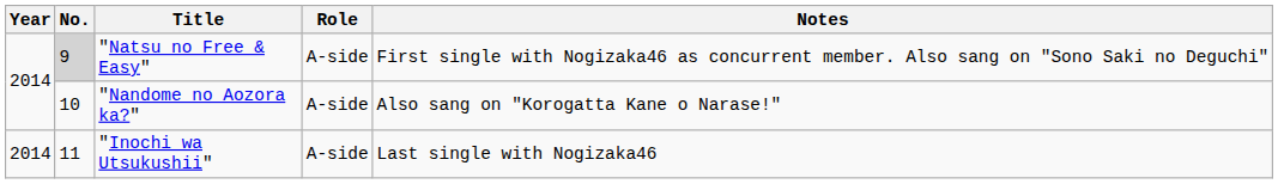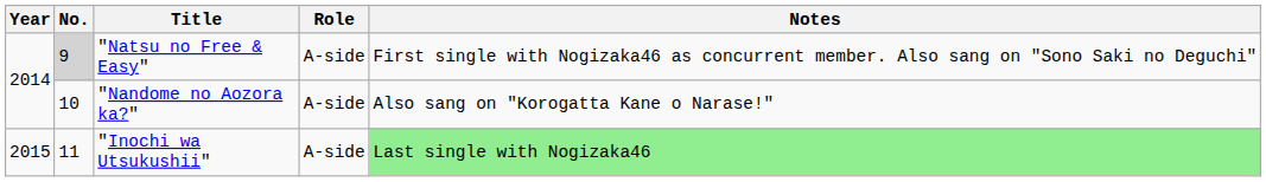"Inochi wa Utsukushii" | Year: 2014 -> 2015
"Inochi wa Utsukushii" | Notes: no background -> lightgreen background
